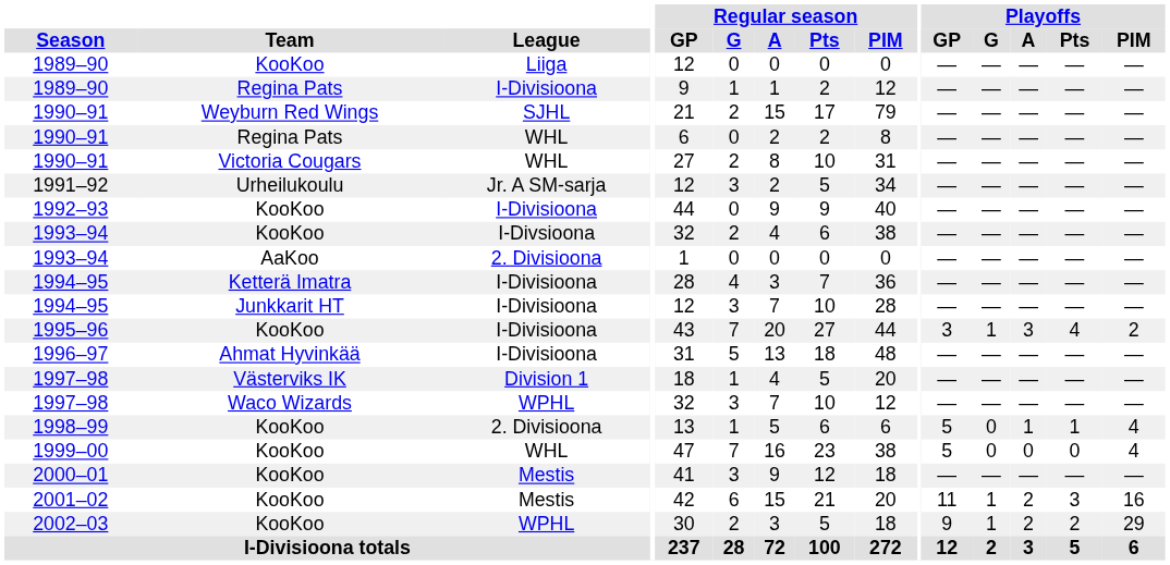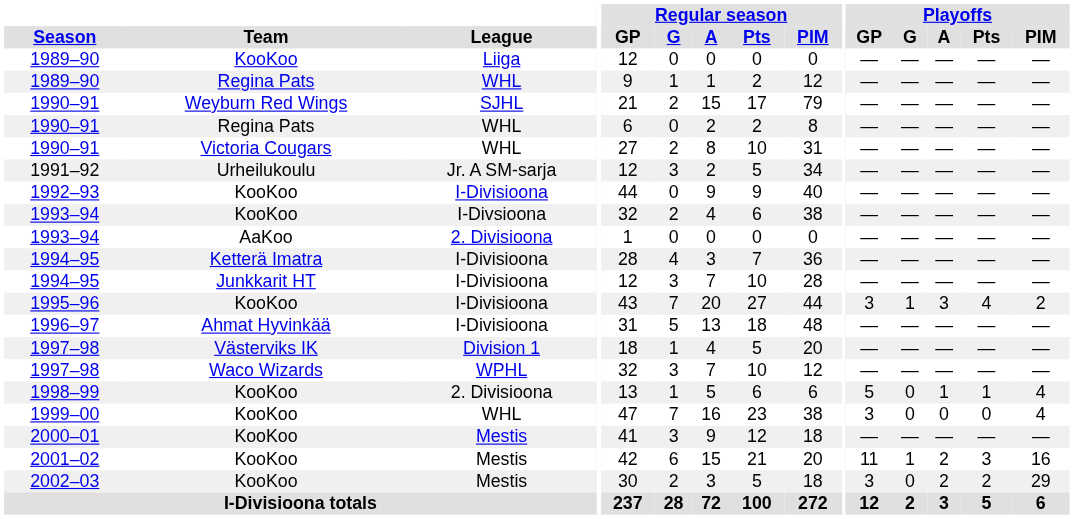1989–90 / Regina Pats | League: I-Divisioona -> WHL
1999–00 | Playoffs / GP: 5 -> 3
2002–03 | League: WPHL -> Mestis
2002–03 | Playoffs / GP: 9 -> 3
2002–03 | Playoffs / G: 1 -> 0
